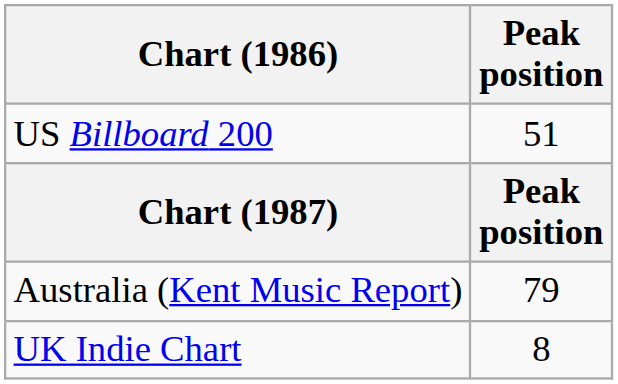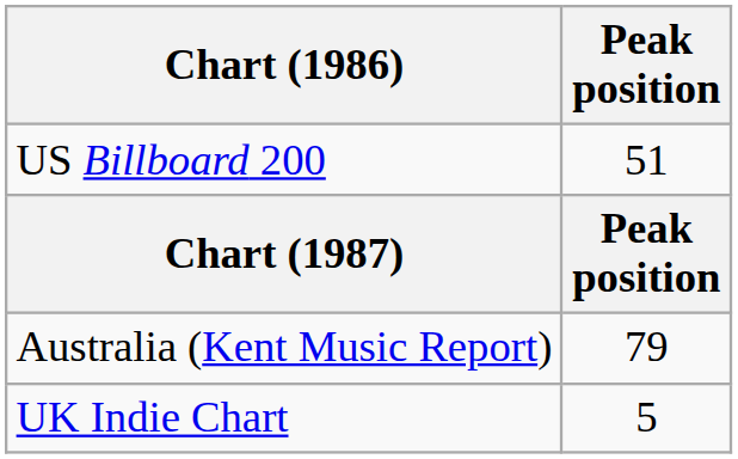UK Indie Chart | Peak position: 8 -> 5
